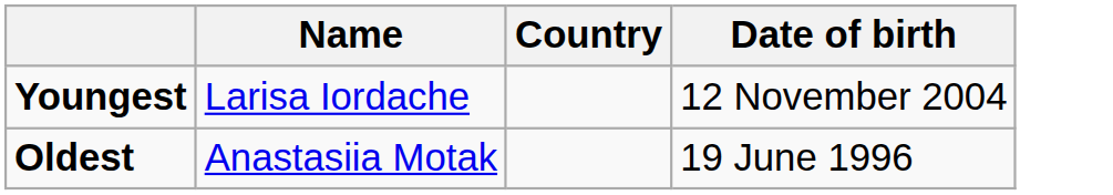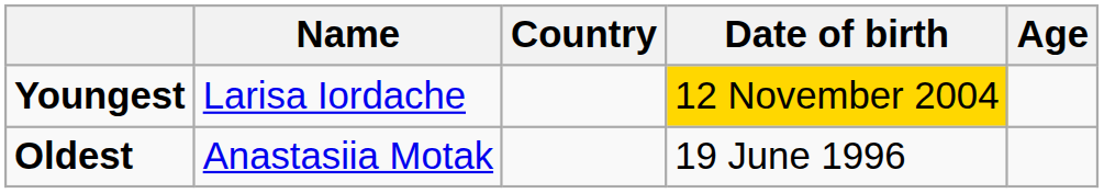+ column: Age
Youngest | Date of birth: no background -> gold background
